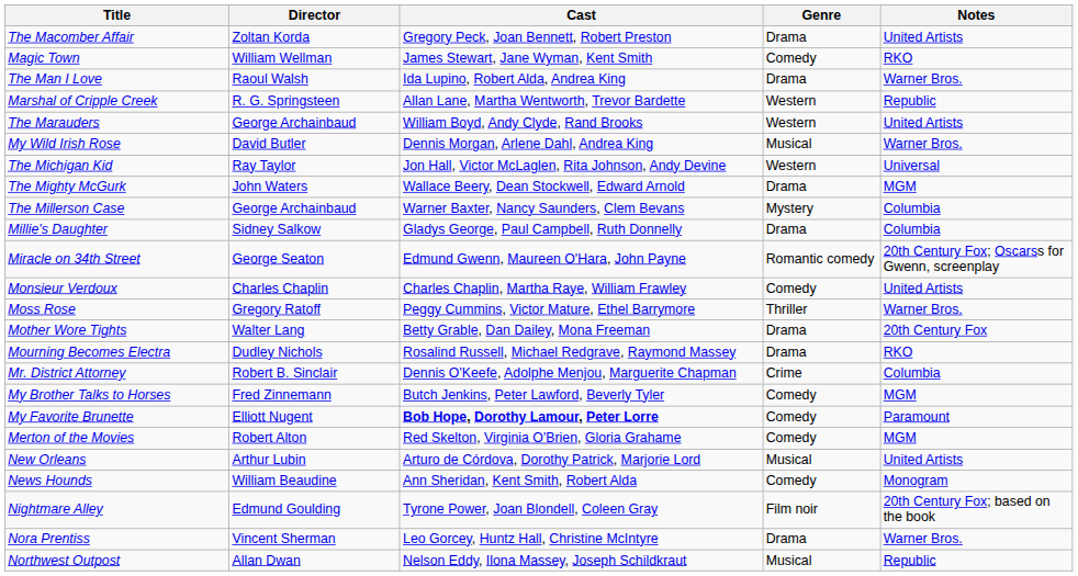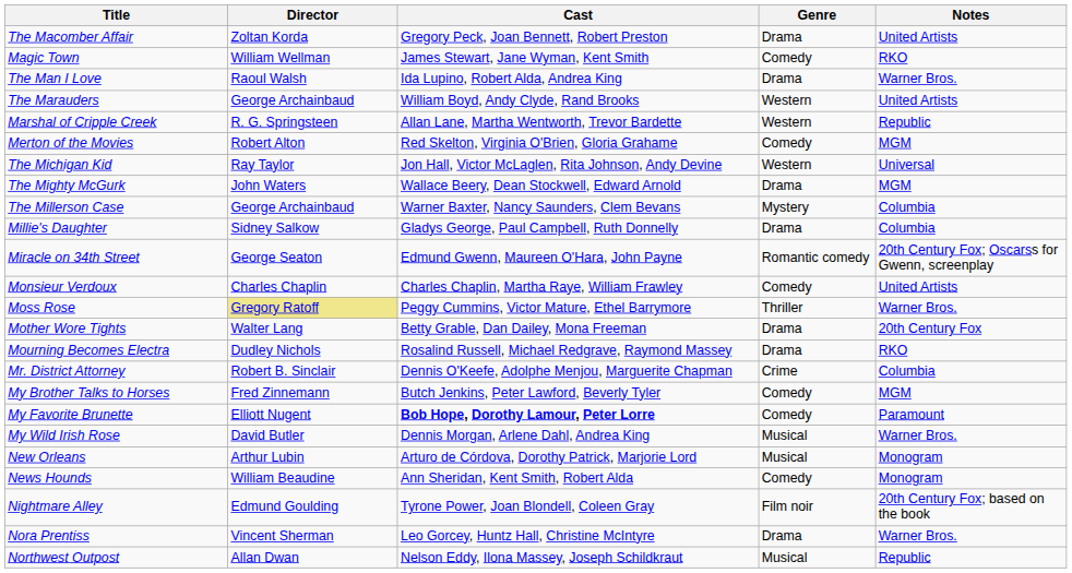rows swapped: The Marauders <-> Marshal of Cripple Creek
rows swapped: Merton of the Movies <-> My Wild Irish Rose
Moss Rose | Director: no background -> khaki background
New Orleans | Notes: United Artists -> Monogram
